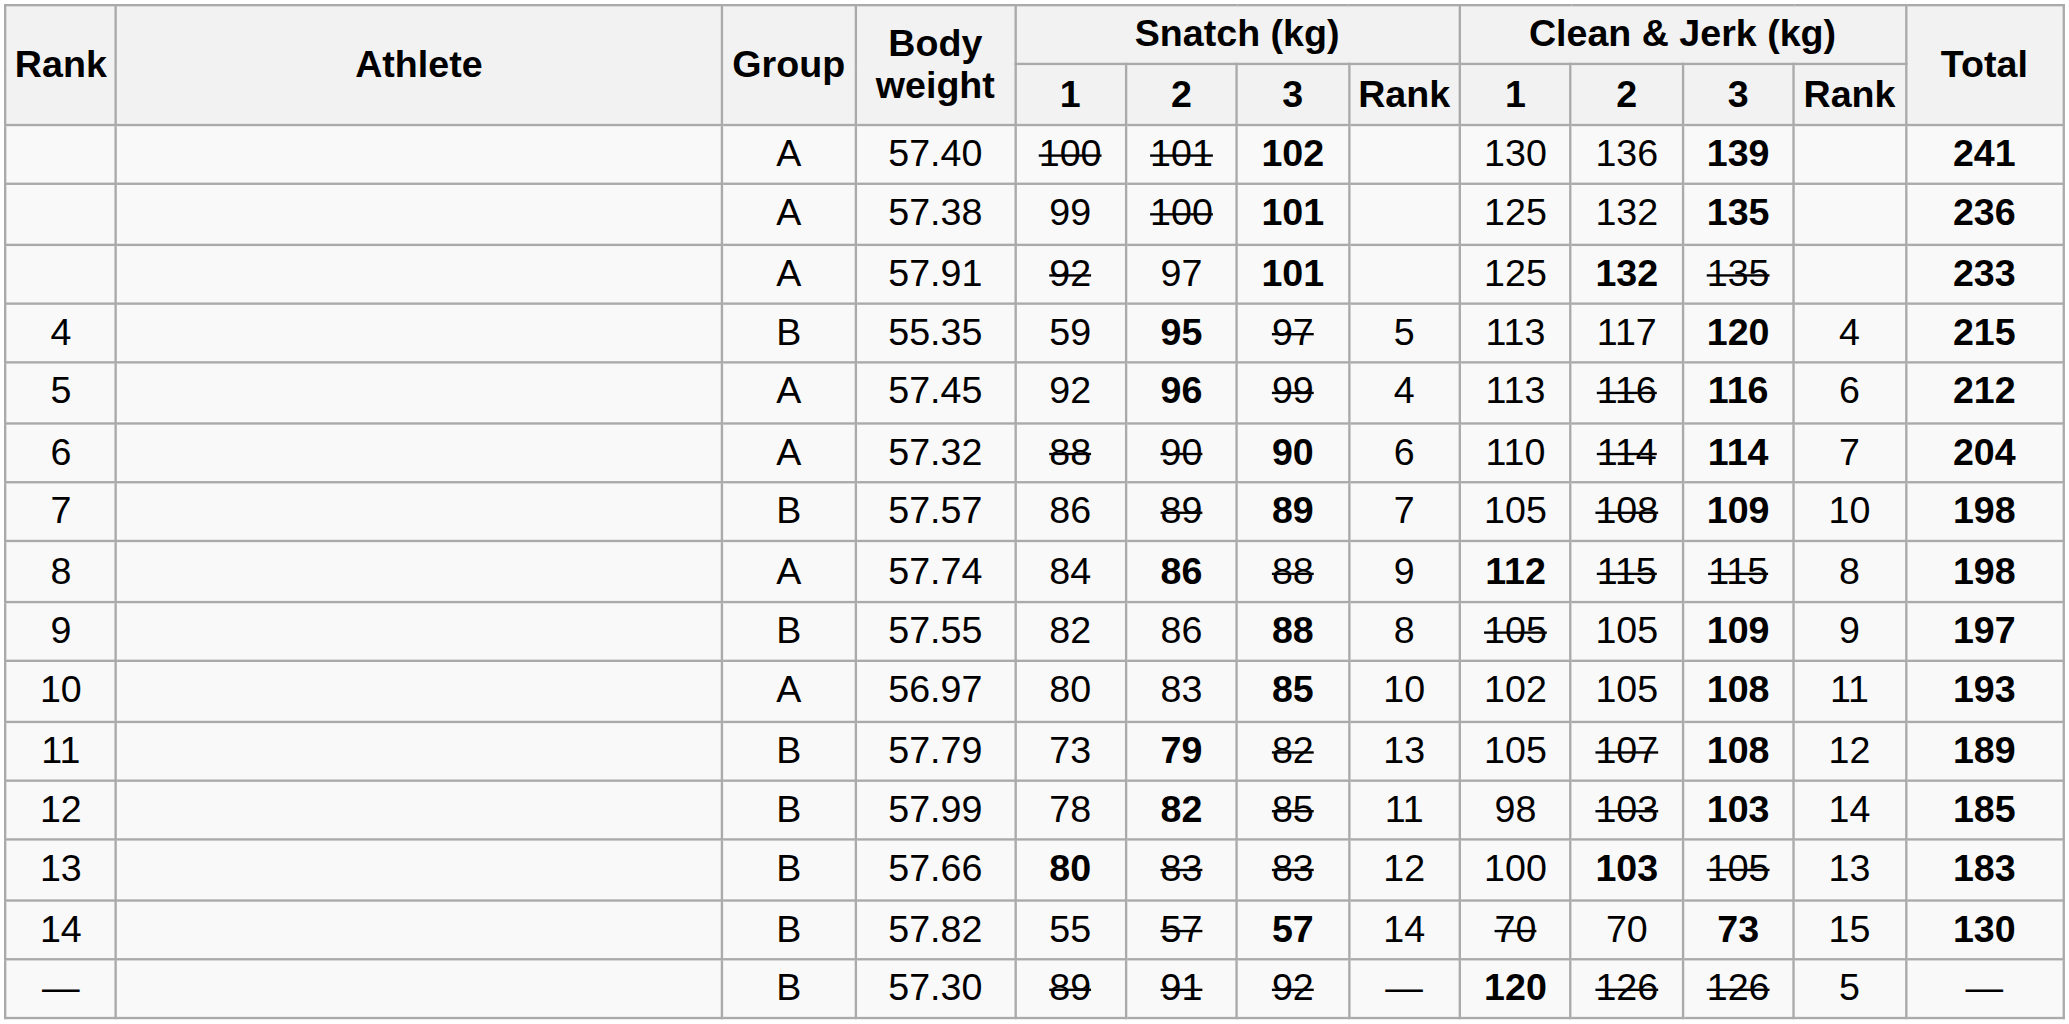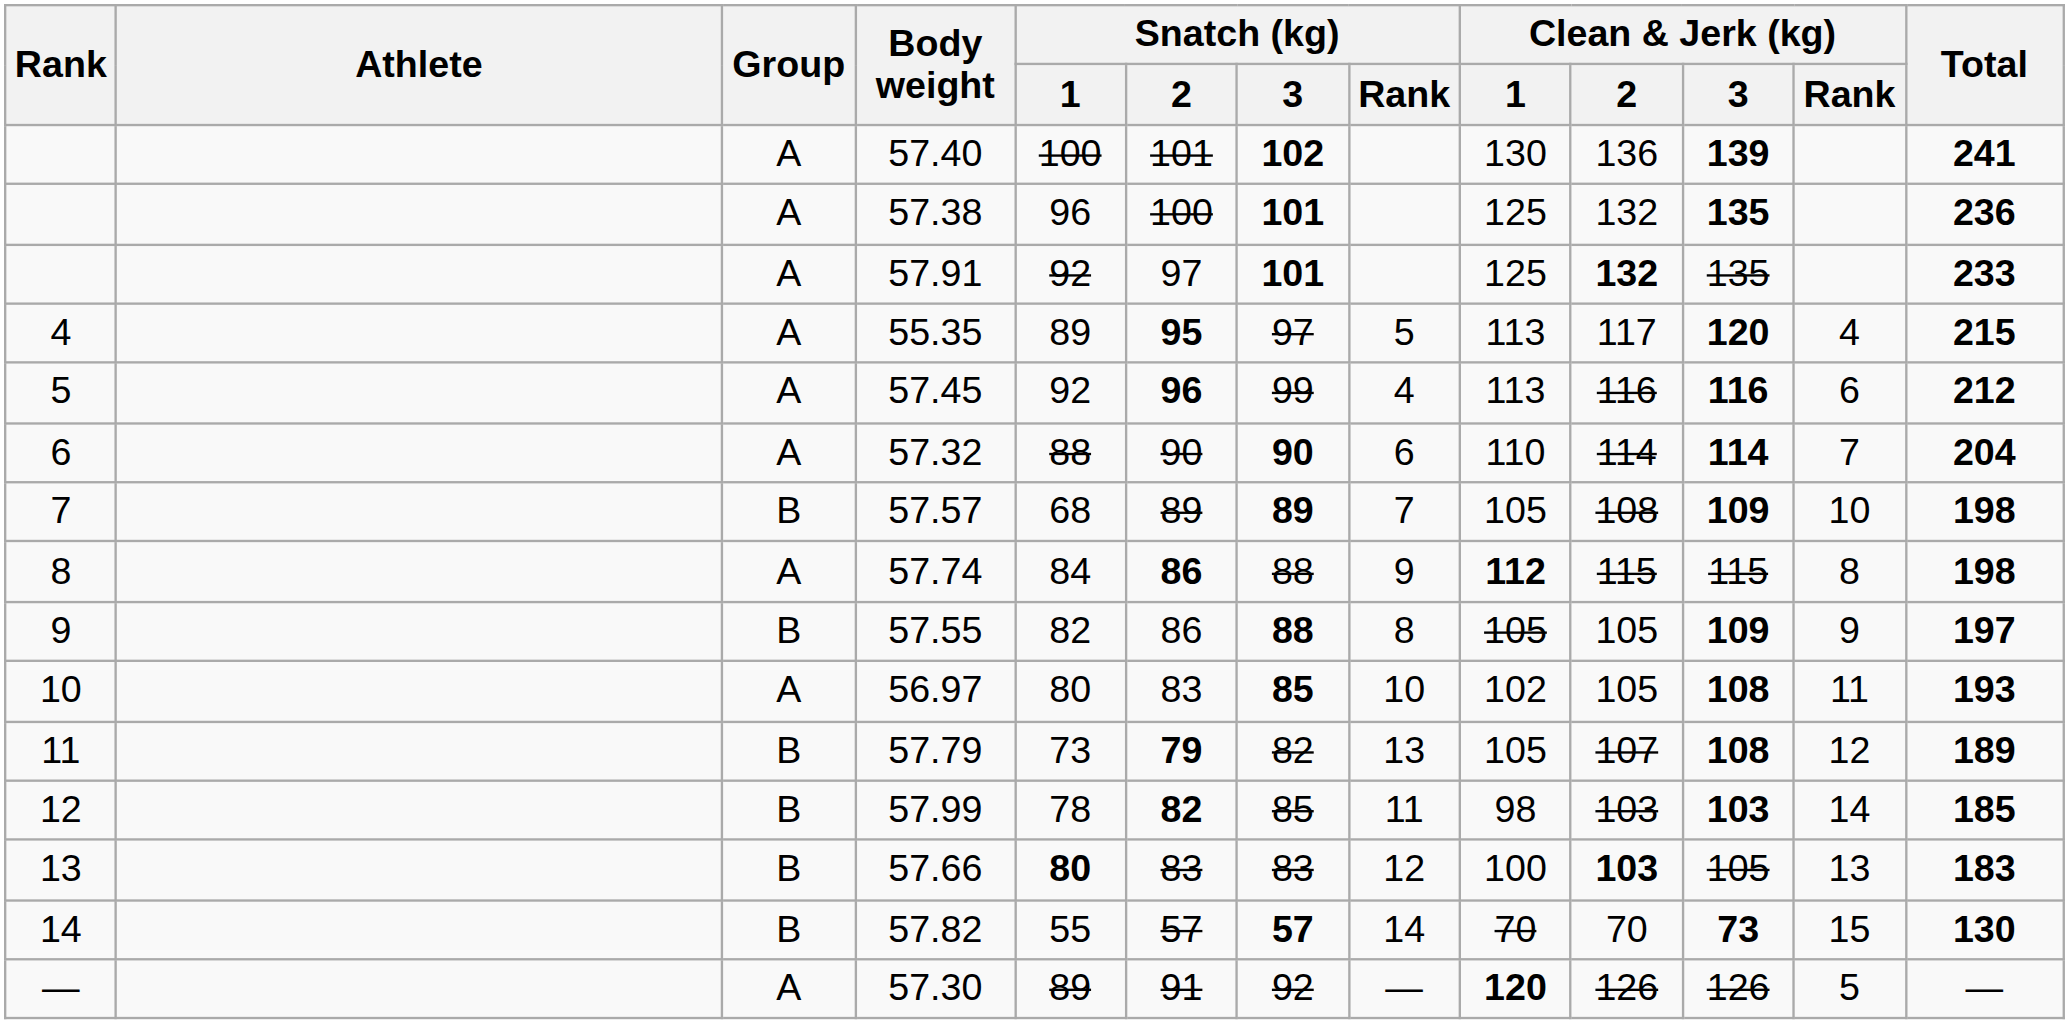57.38 | Snatch (kg) / 1: 99 -> 96
55.35 | Group: B -> A
55.35 | Snatch (kg) / 1: 59 -> 89
57.57 | Snatch (kg) / 1: 86 -> 68
57.30 | Group: B -> A
